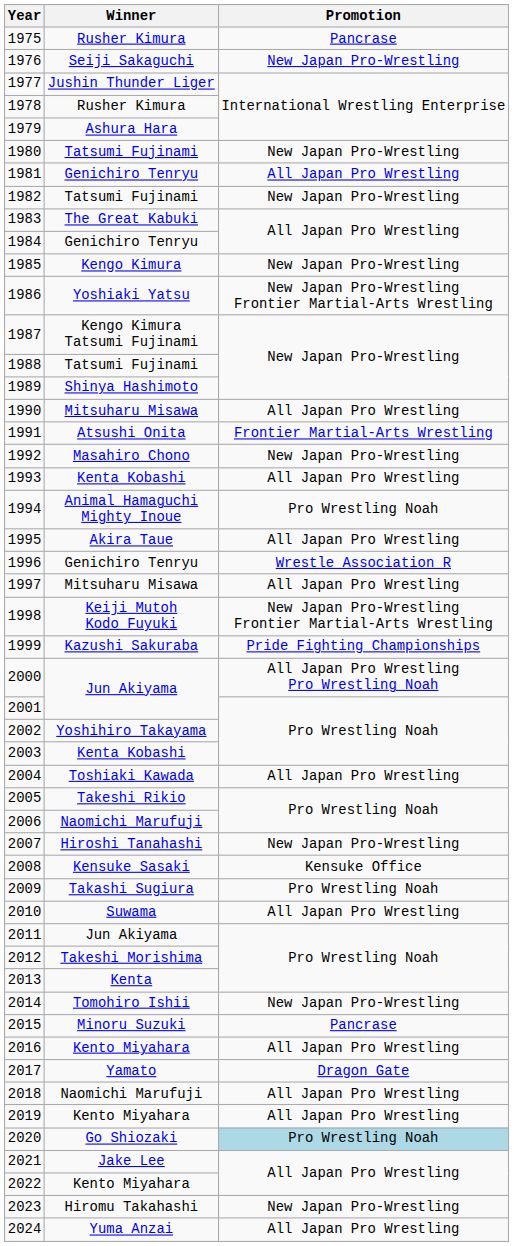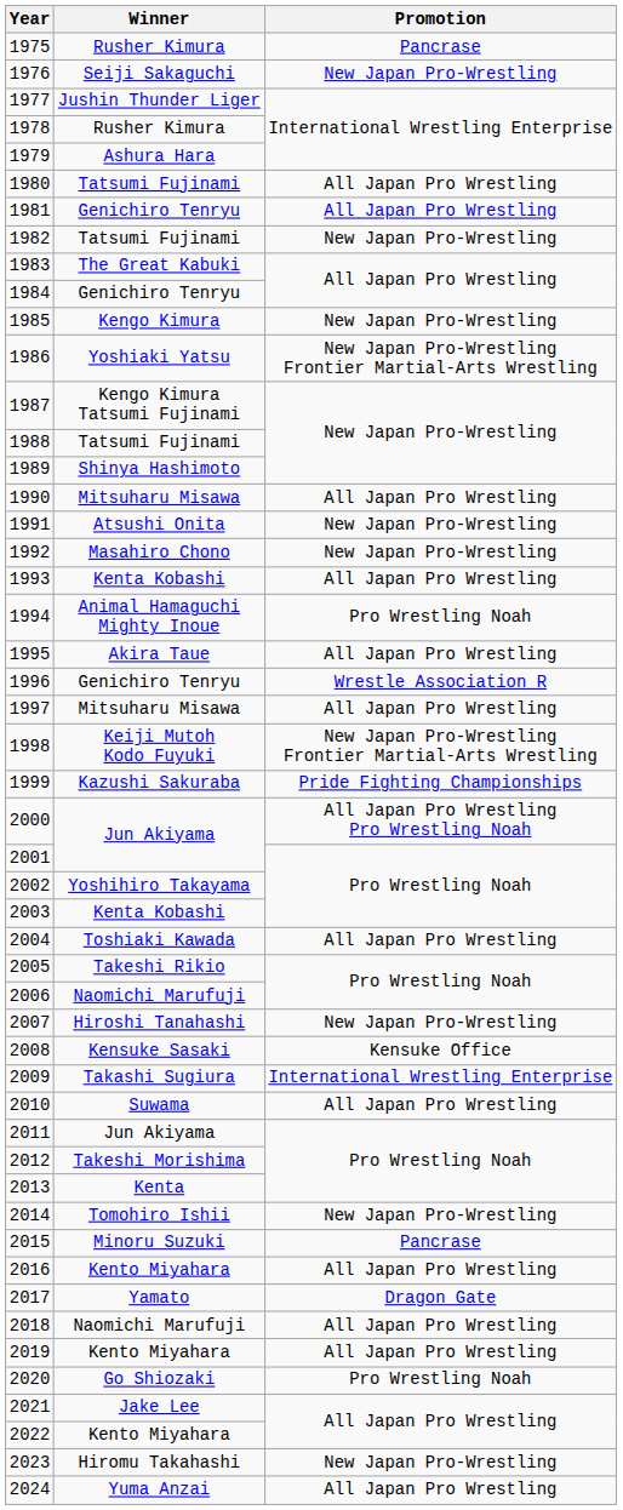1980 | Promotion: New Japan Pro-Wrestling -> All Japan Pro Wrestling
1991 | Promotion: Frontier Martial-Arts Wrestling -> New Japan Pro-Wrestling
2009 | Promotion: Pro Wrestling Noah -> International Wrestling Enterprise
2020 | Promotion: lightblue background -> no background
